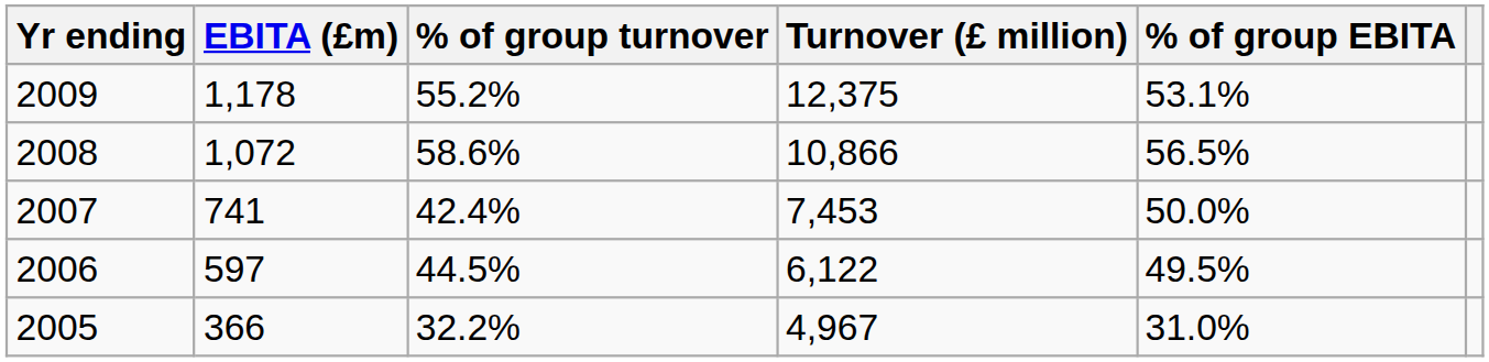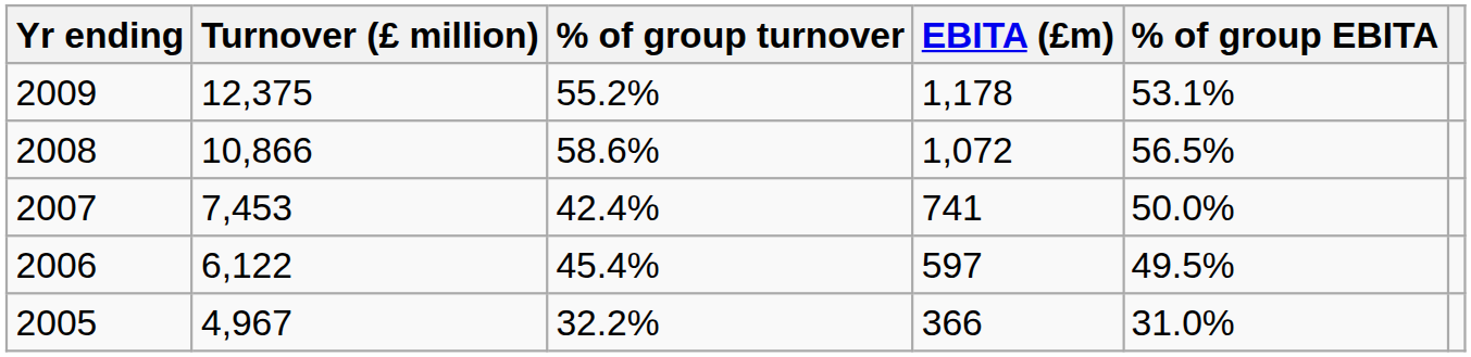columns swapped: Turnover (£ million) <-> EBITA (£m)
2006 | % of group turnover: 44.5% -> 45.4%
